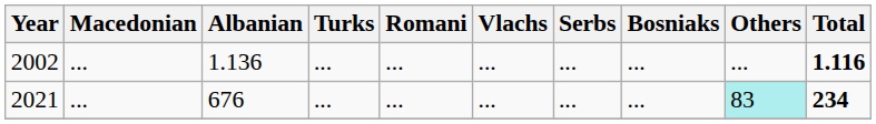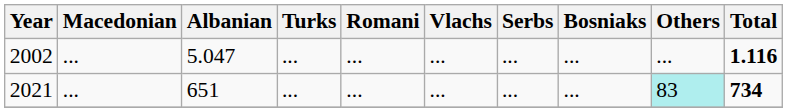2002 | Albanian: 1.136 -> 5.047
2021 | Albanian: 676 -> 651
2021 | Total: 234 -> 734
